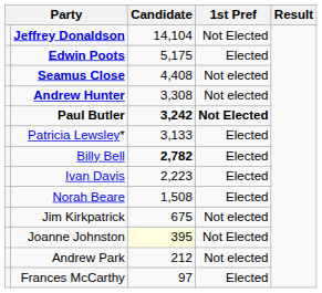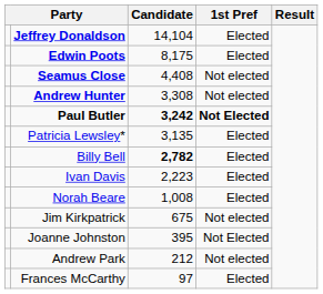Jeffrey Donaldson | 1st Pref: Not Elected -> Elected
Edwin Poots | Candidate: 5,175 -> 8,175
Patricia Lewsley* | Candidate: 3,133 -> 3,135
Norah Beare | Candidate: 1,508 -> 1,008
Joanne Johnston | Candidate: lightyellow background -> no background
